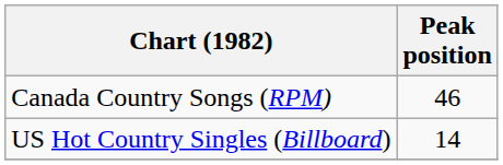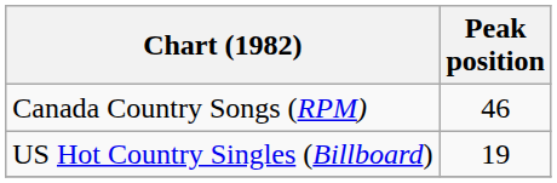US Hot Country Singles (Billboard) | Peak position: 14 -> 19
